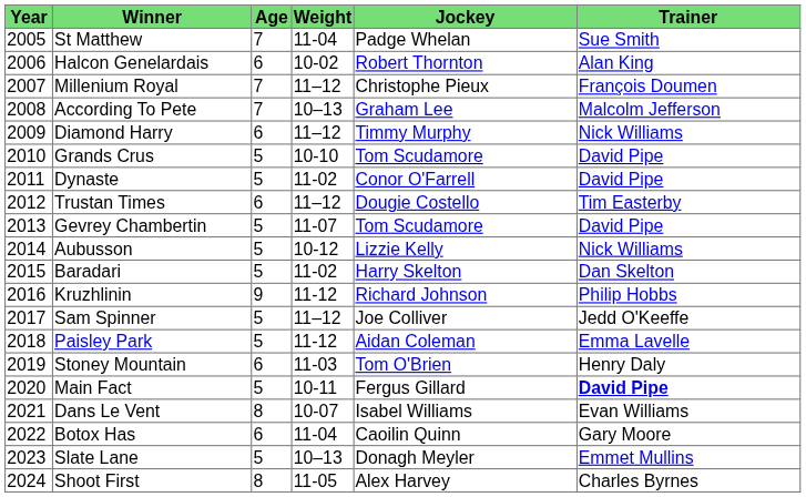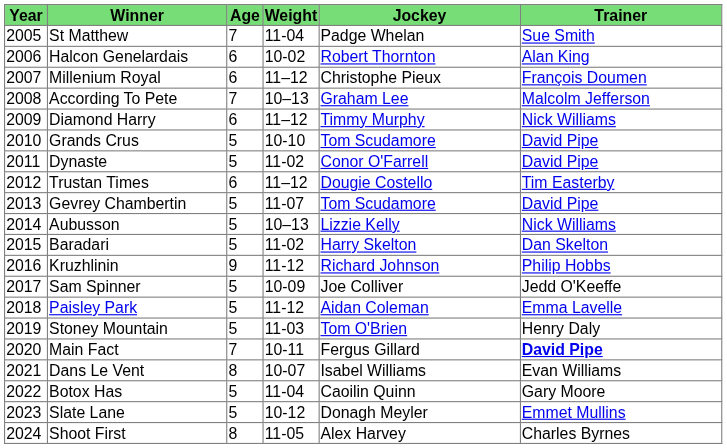Millenium Royal | Age: 7 -> 6
Aubusson | Weight: 10-12 -> 10–13
Sam Spinner | Weight: 11–12 -> 10-09
Stoney Mountain | Age: 6 -> 5
Main Fact | Age: 5 -> 7
Botox Has | Age: 6 -> 5
Slate Lane | Weight: 10–13 -> 10-12
